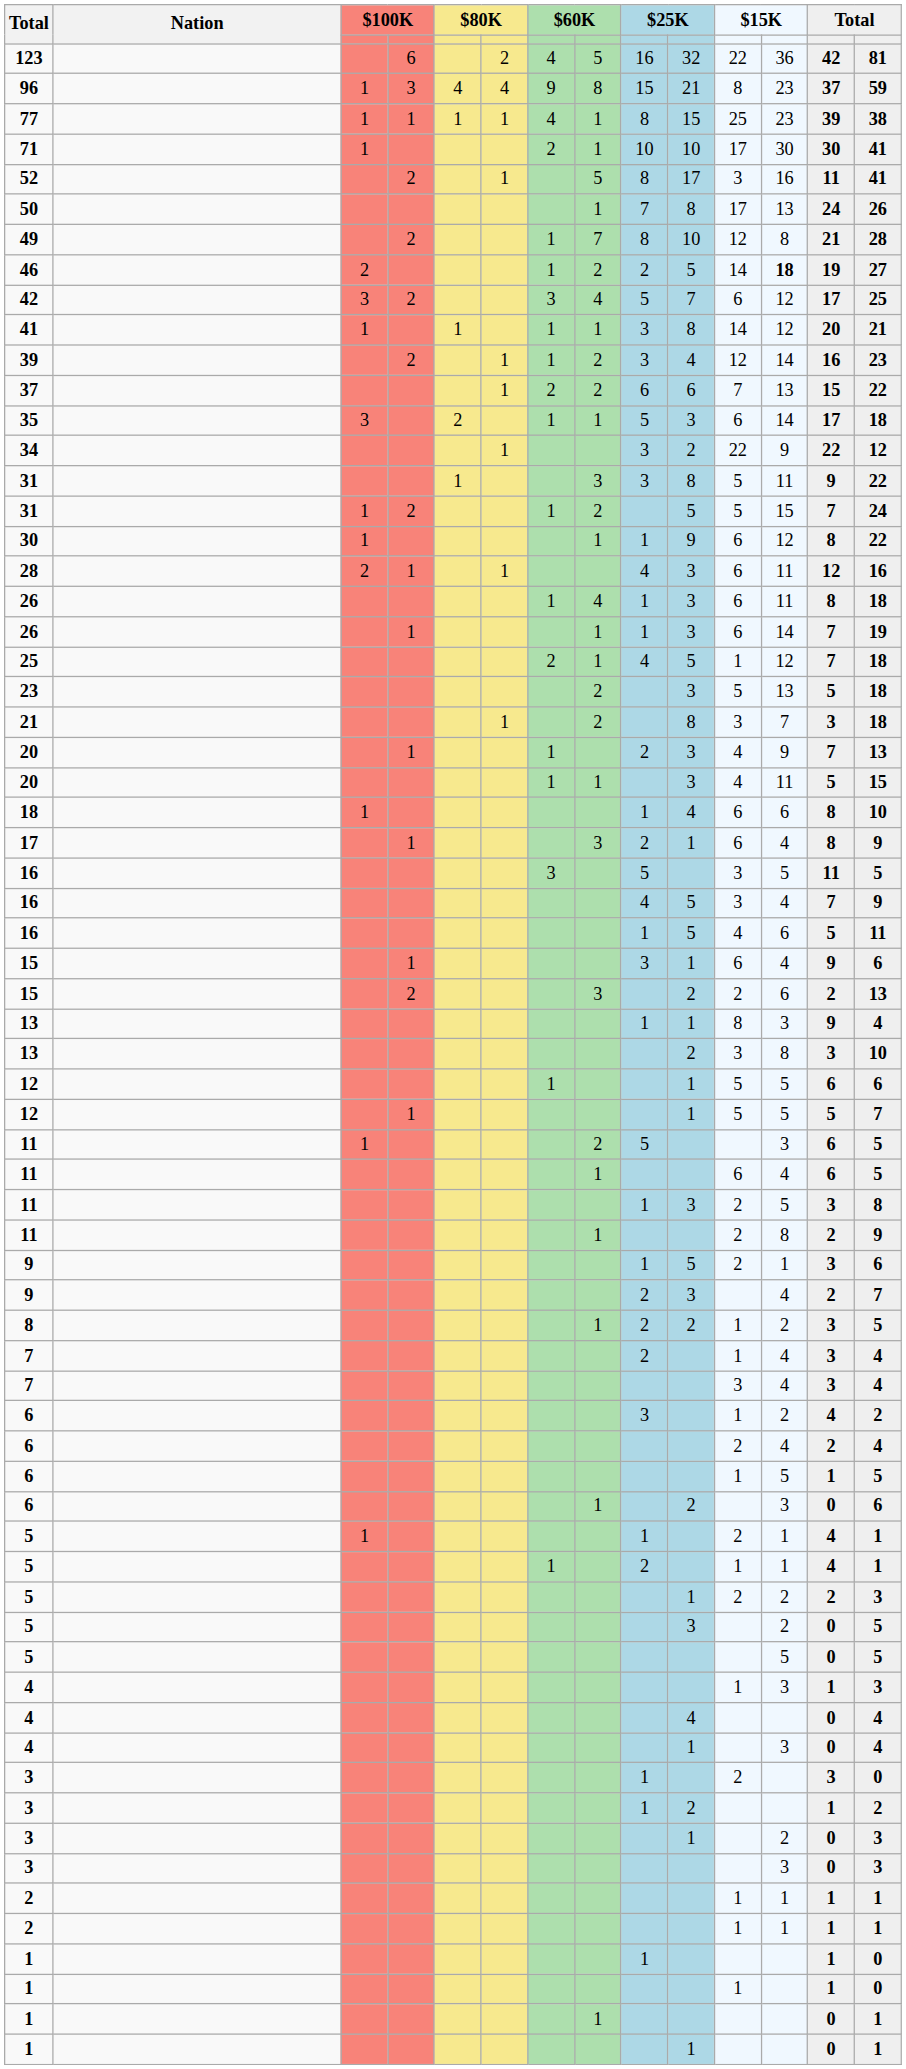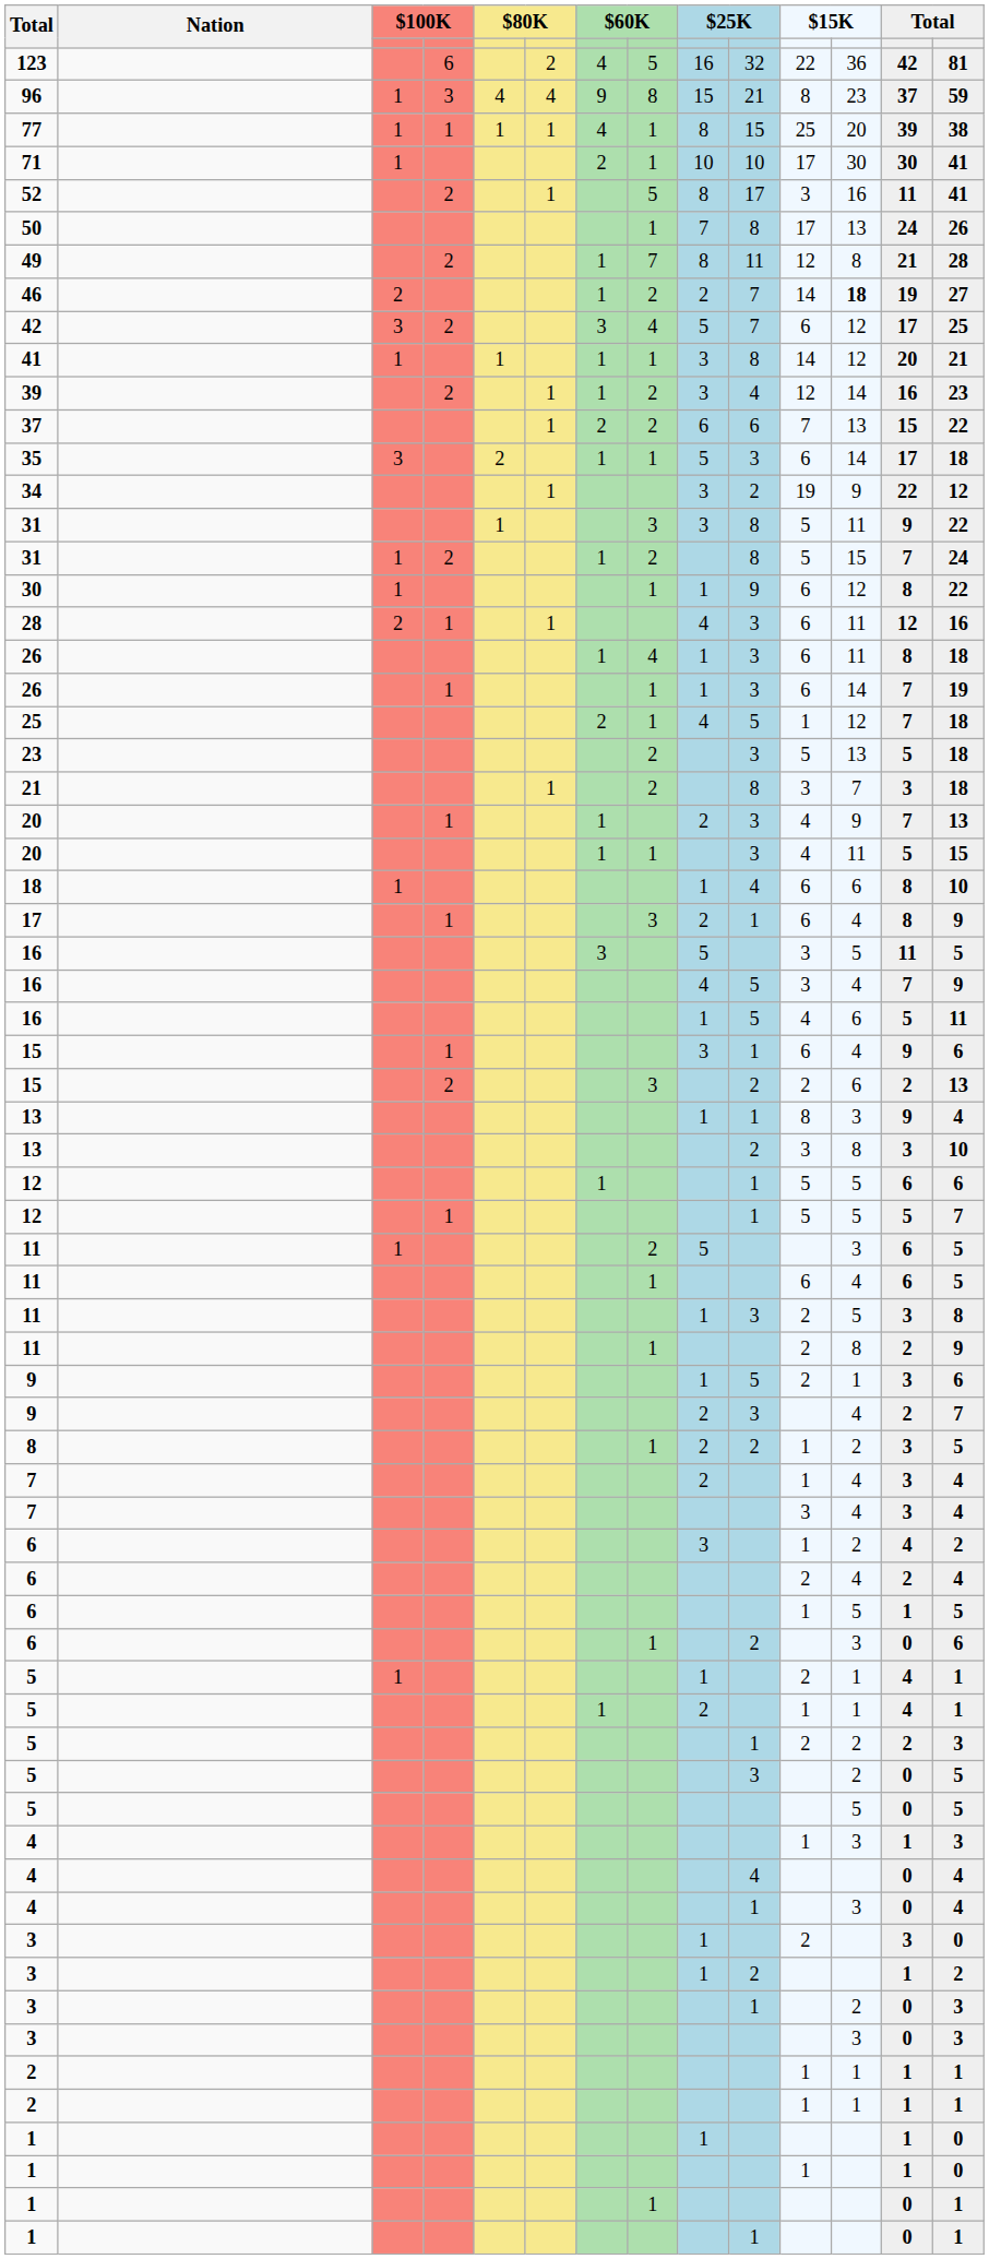77 | column 12: 23 -> 20
49 | column 10: 10 -> 11
46 | column 10: 5 -> 7
34 | column 11: 22 -> 19
31 / 2 | column 10: 5 -> 8
